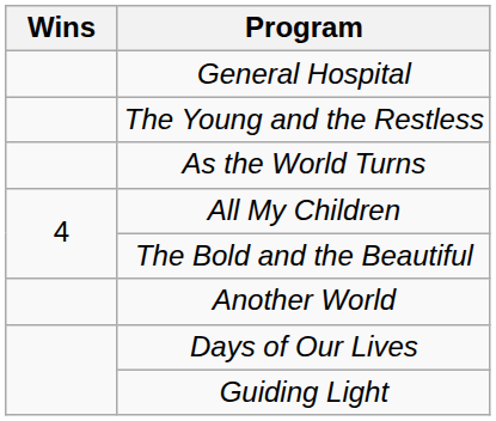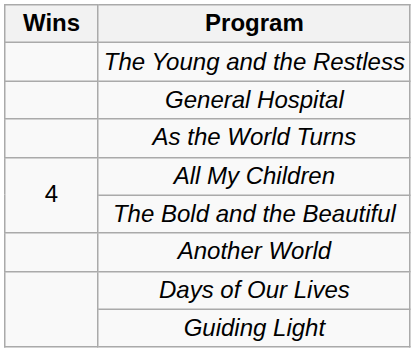rows swapped: General Hospital <-> The Young and the Restless
